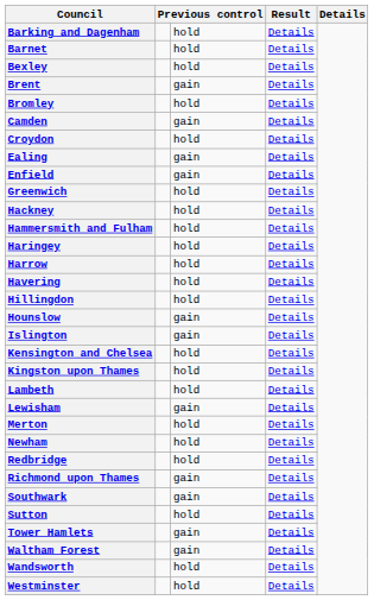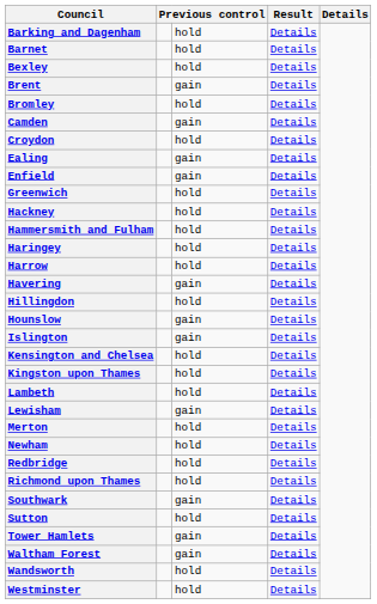Havering | column 3: hold -> gain
Richmond upon Thames | column 3: gain -> hold
